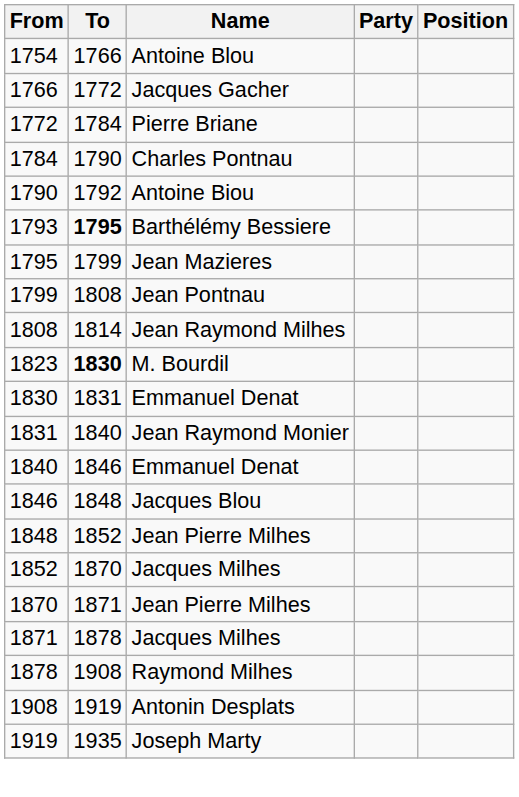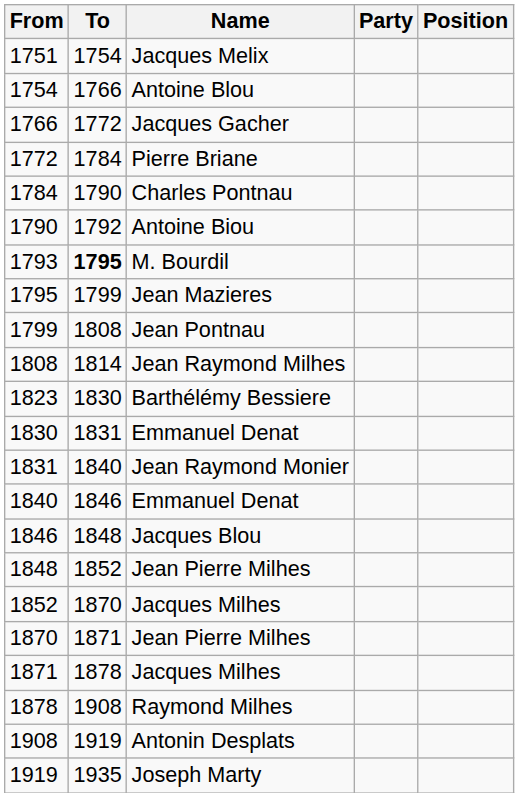+ row: 1751 | 1754 | Jacques Melix
1793 | Name: Barthélémy Bessiere -> M. Bourdil
1823 | To: bold -> normal
1823 | Name: M. Bourdil -> Barthélémy Bessiere
